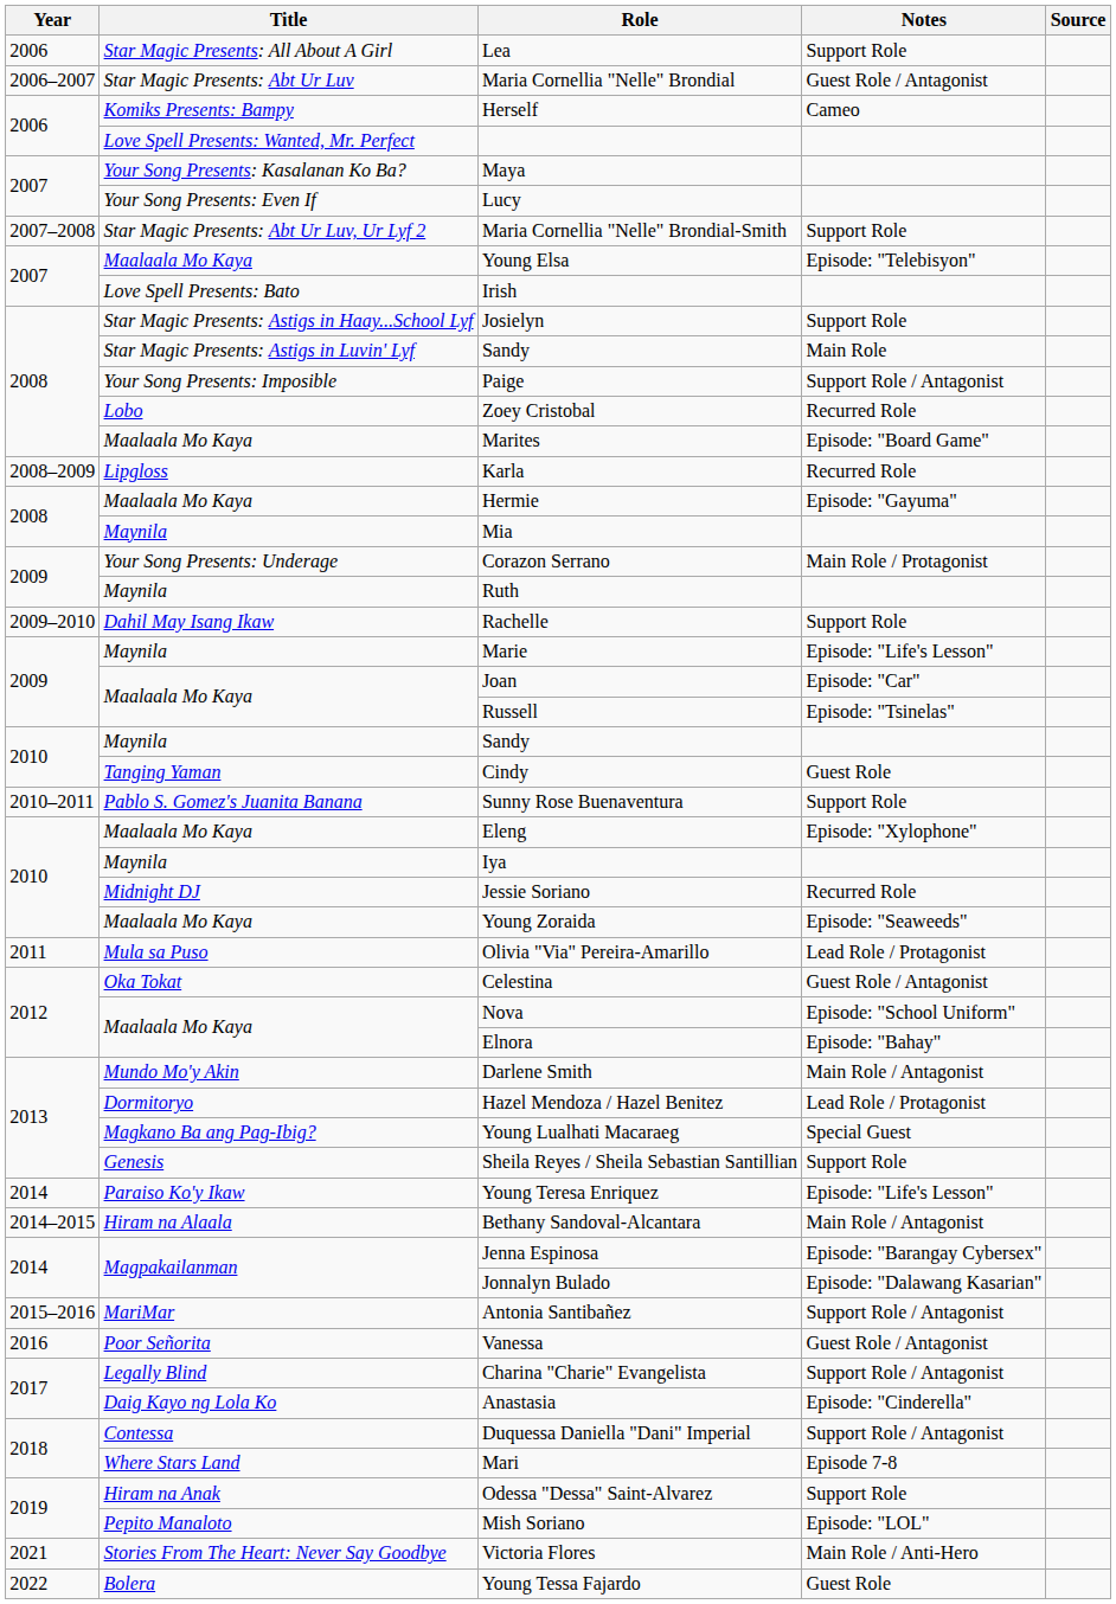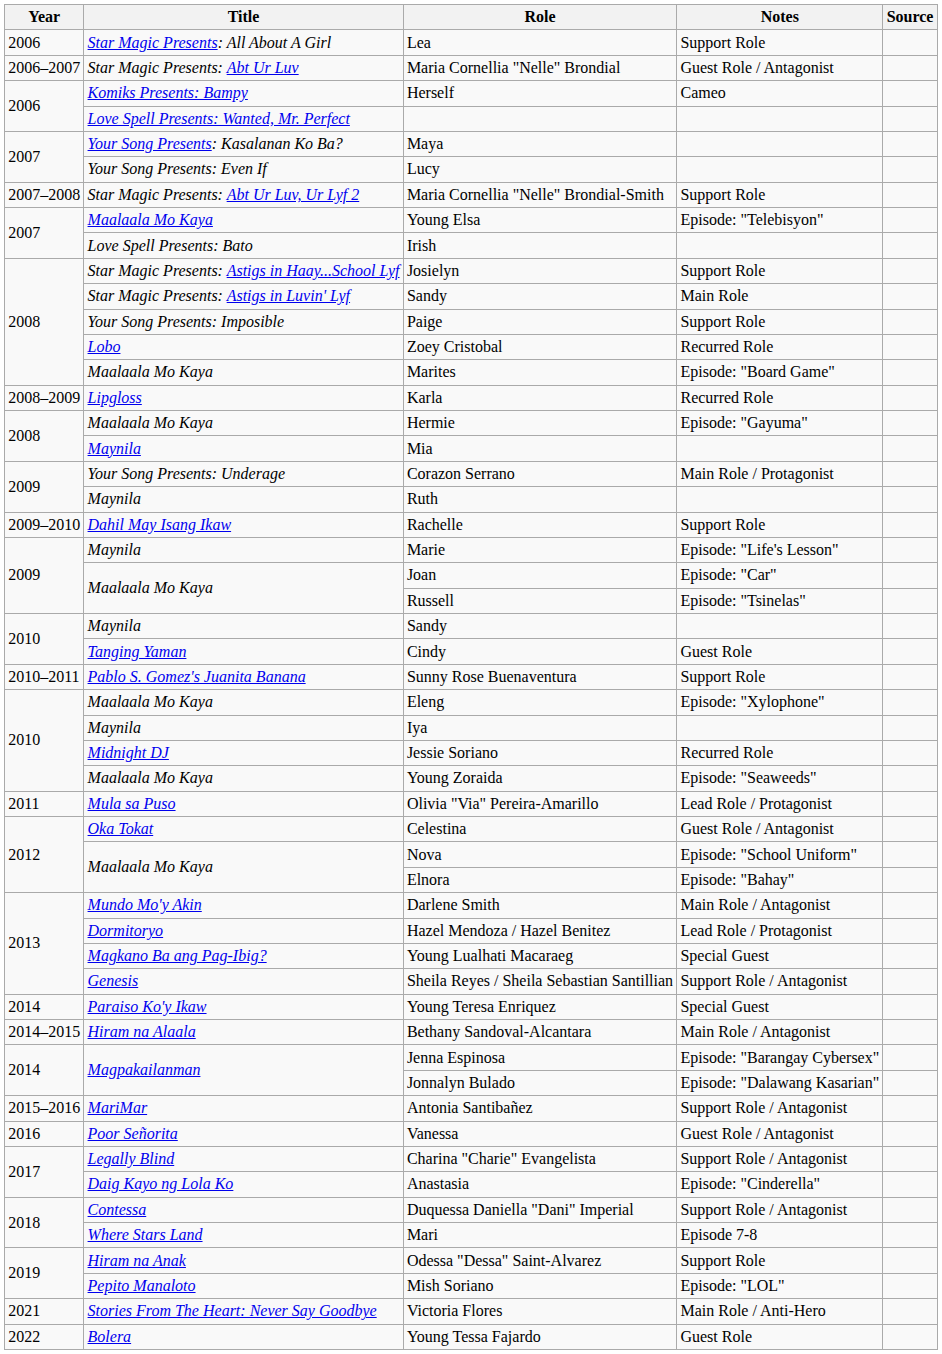Paige | Notes: Support Role / Antagonist -> Support Role
Sheila Reyes / Sheila Sebastian Santillian | Notes: Support Role -> Support Role / Antagonist
Young Teresa Enriquez | Notes: Episode: "Life's Lesson" -> Special Guest
